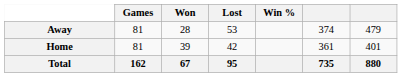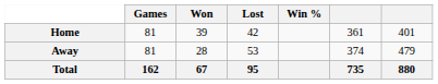rows swapped: Home <-> Away
